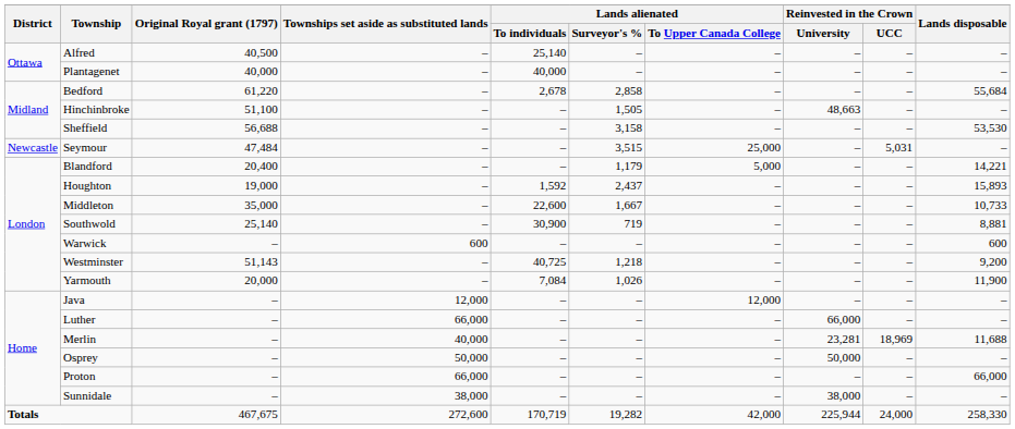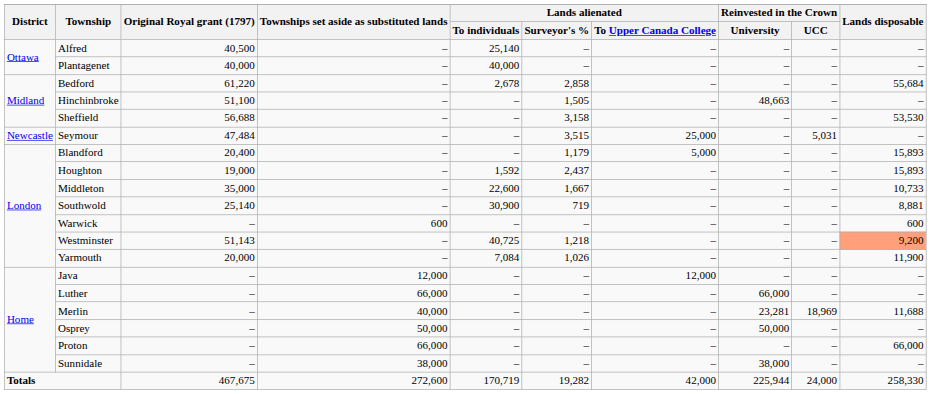Blandford | Lands disposable: 14,221 -> 15,893
Westminster | Lands disposable: no background -> lightsalmon background
